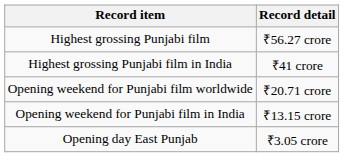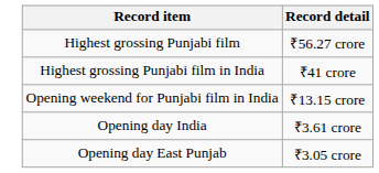- row: Opening weekend for Punjabi film worldwide | ₹20.71 crore
+ row: Opening day India | ₹3.61 crore
